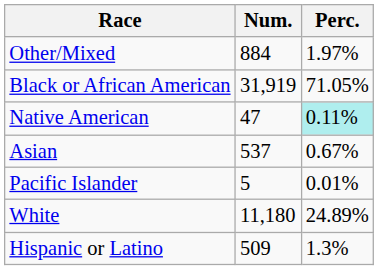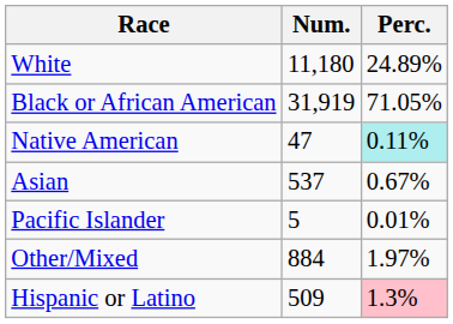rows swapped: White <-> Other/Mixed
Hispanic or Latino | Perc.: no background -> pink background
